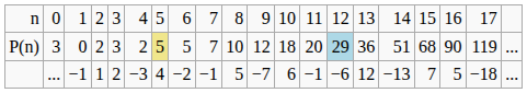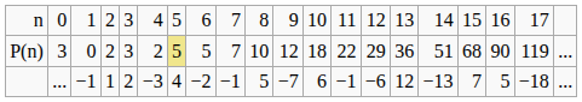P(n) | column 13: 20 -> 22
P(n) | column 14: lightblue background -> no background
